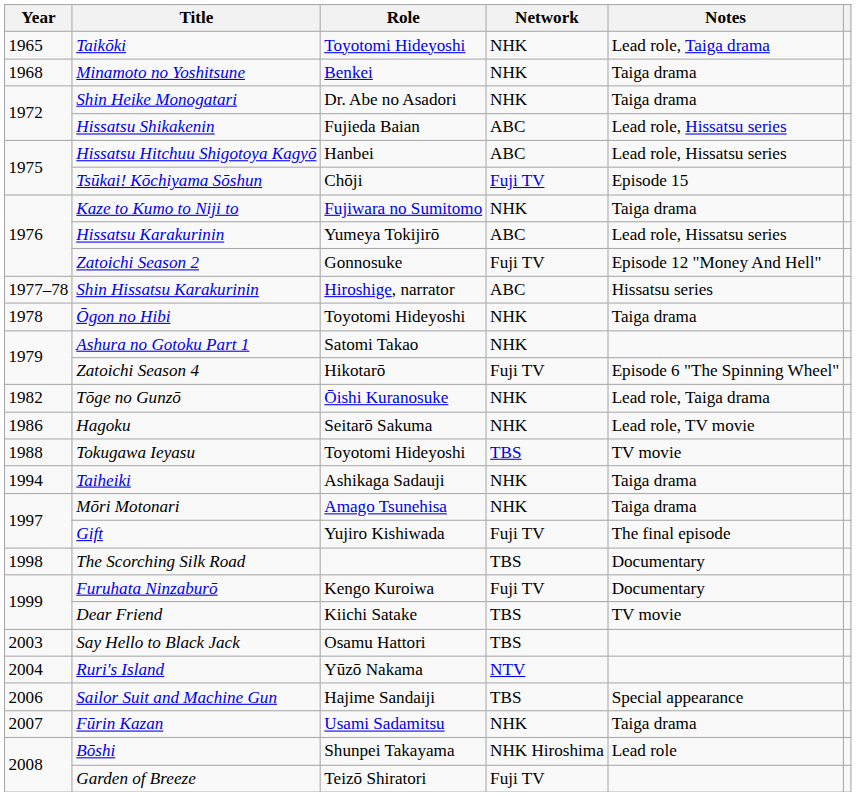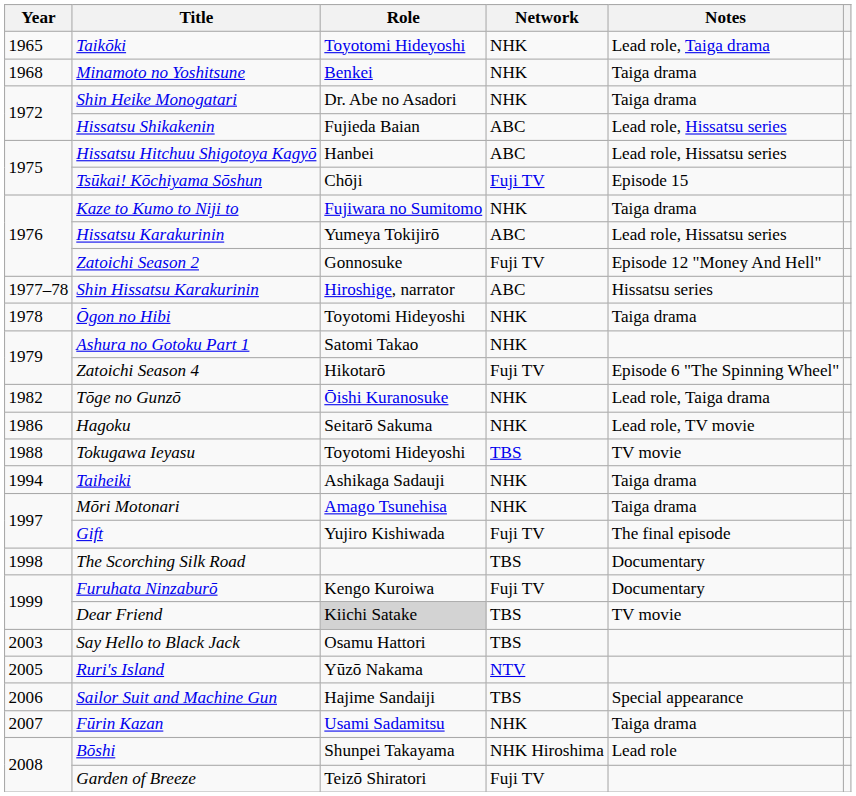Dear Friend | Role: no background -> lightgrey background
Ruri's Island | Year: 2004 -> 2005
